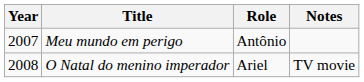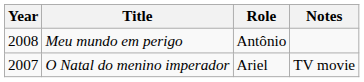Meu mundo em perigo | Year: 2007 -> 2008
O Natal do menino imperador | Year: 2008 -> 2007
